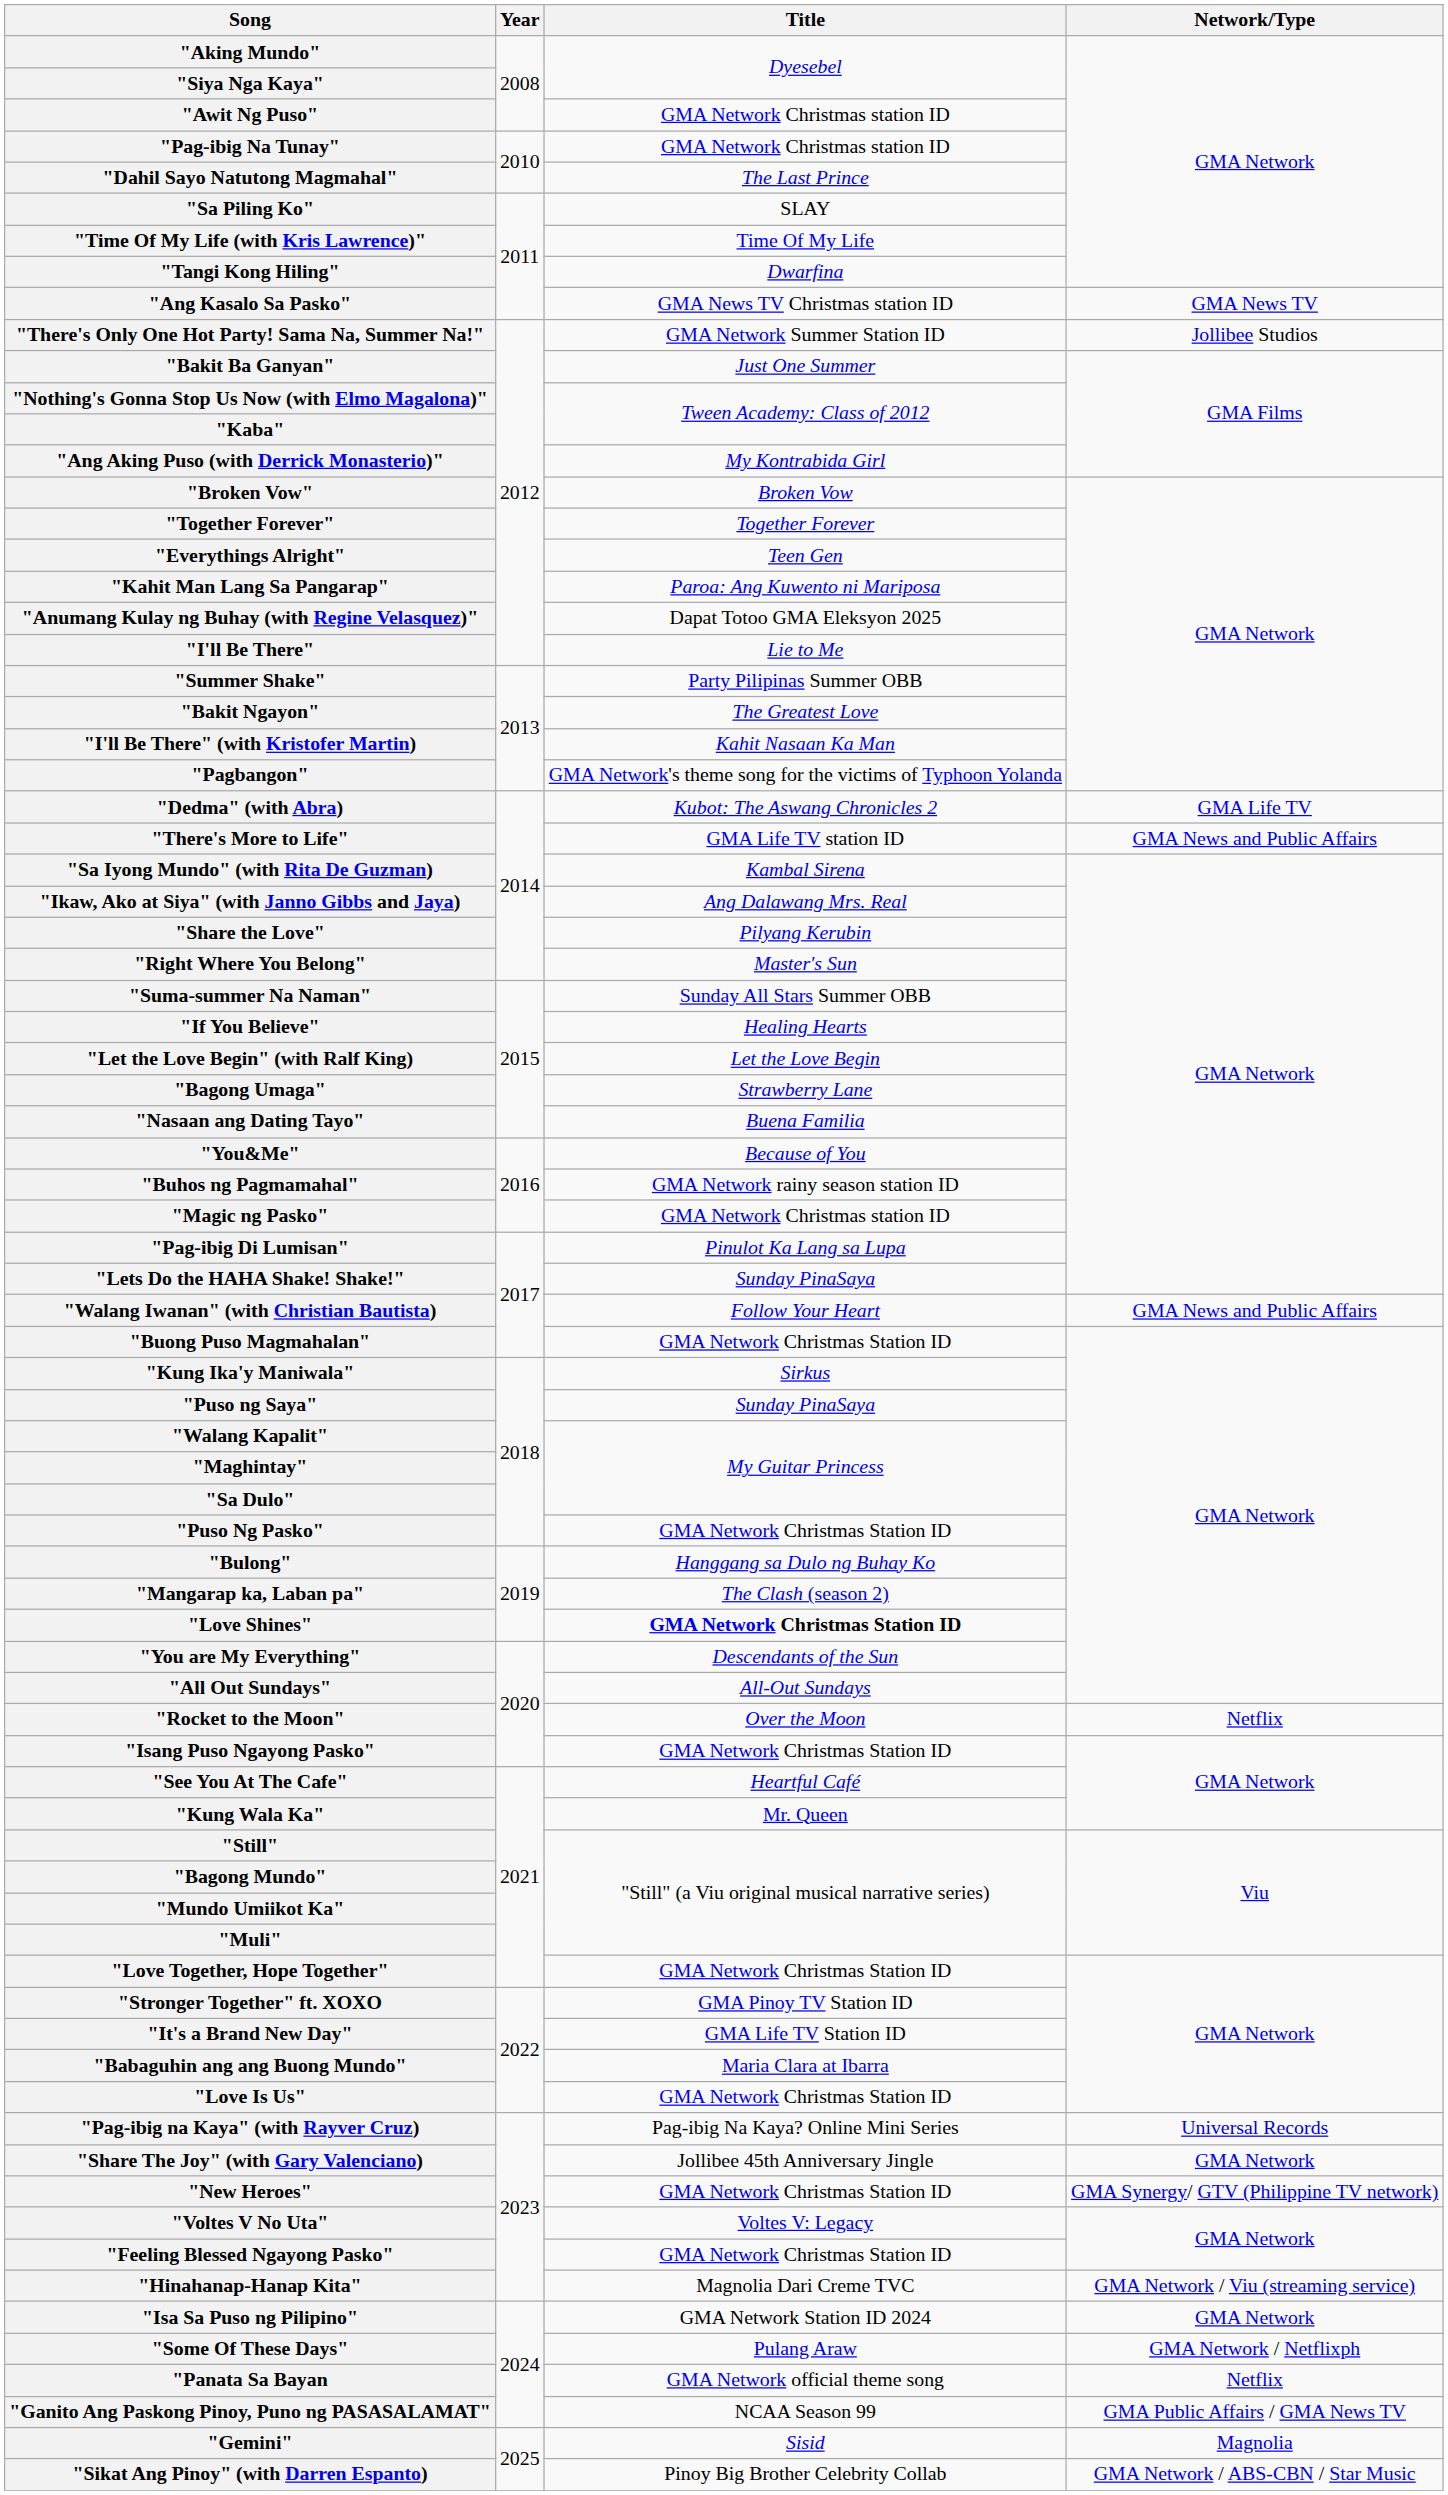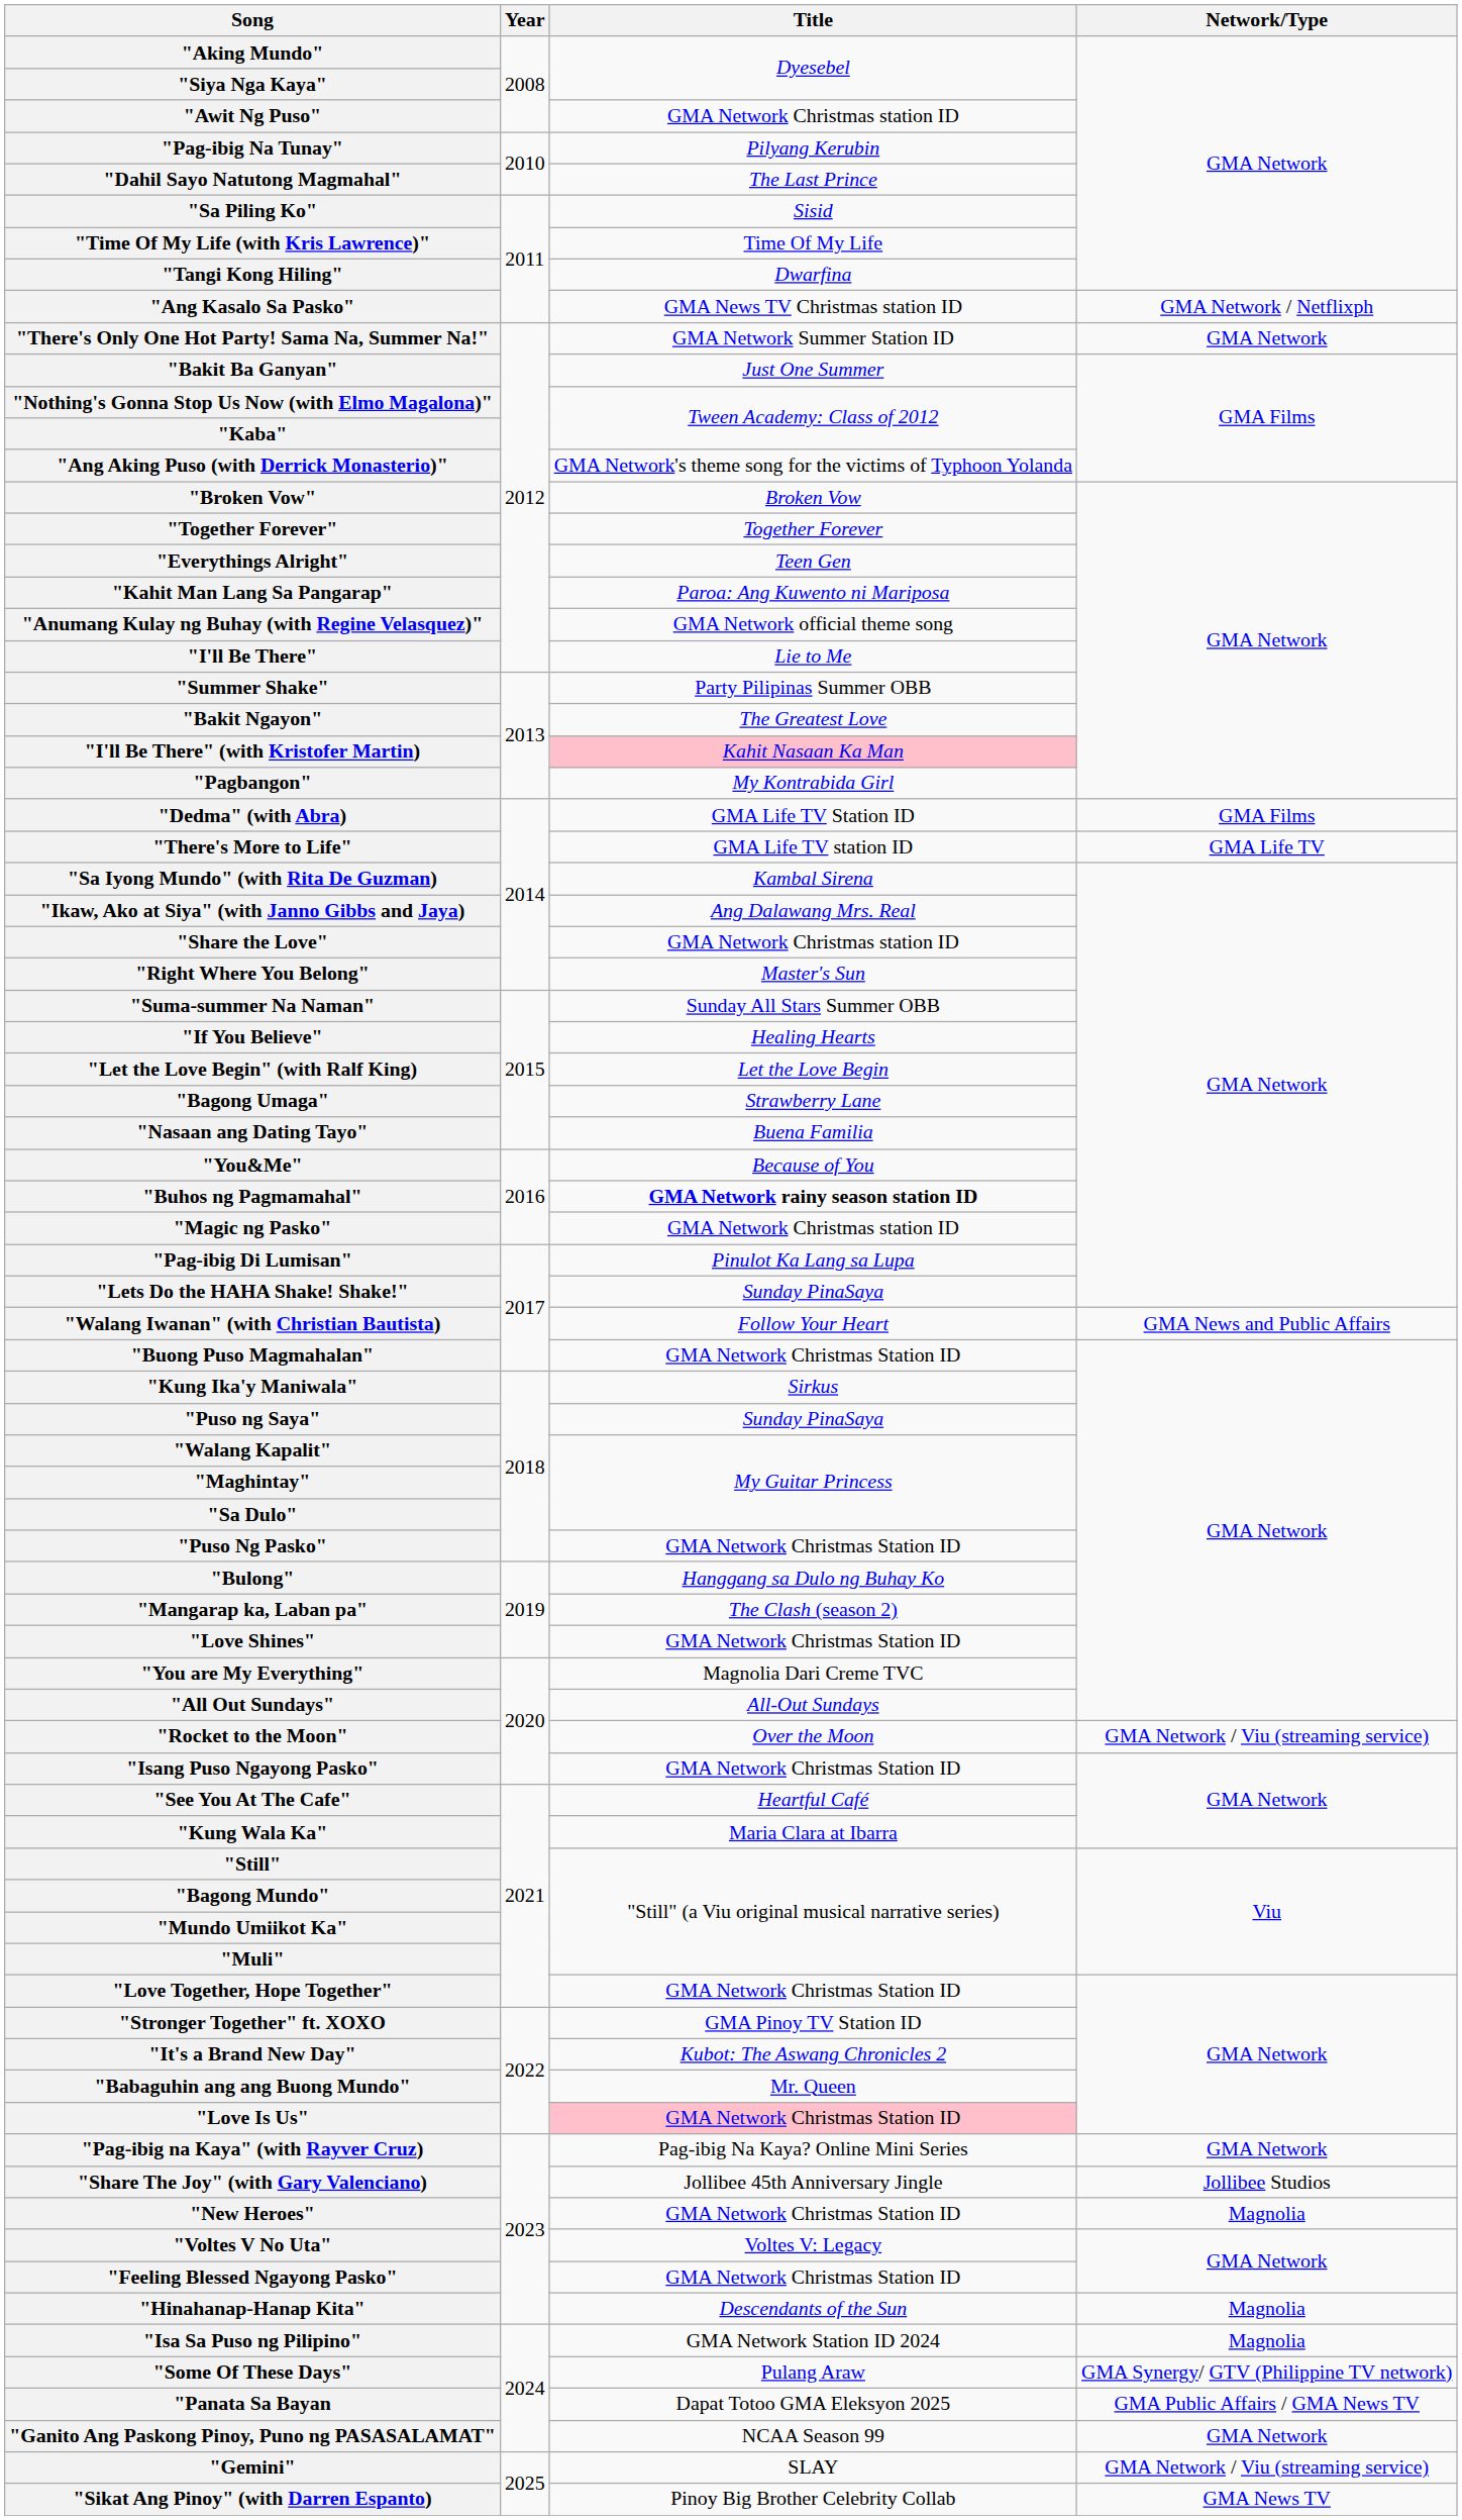"Pag-ibig Na Tunay" | Title: GMA Network Christmas station ID -> Pilyang Kerubin
"Sa Piling Ko" | Title: SLAY -> Sisid
"Ang Kasalo Sa Pasko" | Network/Type: GMA News TV -> GMA Network / Netflixph
"There's Only One Hot Party! Sama Na, Summer Na!" | Network/Type: Jollibee Studios -> GMA Network
"Ang Aking Puso (with Derrick Monasterio)" | Title: My Kontrabida Girl -> GMA Network's theme song for the victims of Typhoon Yolanda
"Anumang Kulay ng Buhay (with Regine Velasquez)" | Title: Dapat Totoo GMA Eleksyon 2025 -> GMA Network official theme song
"I'll Be There" (with Kristofer Martin) | Title: no background -> pink background
"Pagbangon" | Title: GMA Network's theme song for the victims of Typhoon Yolanda -> My Kontrabida Girl
"Dedma" (with Abra) | Title: Kubot: The Aswang Chronicles 2 -> GMA Life TV Station ID
"Dedma" (with Abra) | Network/Type: GMA Life TV -> GMA Films
"There's More to Life" | Network/Type: GMA News and Public Affairs -> GMA Life TV
"Share the Love" | Title: Pilyang Kerubin -> GMA Network Christmas station ID
"Buhos ng Pagmamahal" | Title: normal -> bold
"Love Shines" | Title: bold -> normal
"You are My Everything" | Title: Descendants of the Sun -> Magnolia Dari Creme TVC
"Rocket to the Moon" | Network/Type: Netflix -> GMA Network / Viu (streaming service)
"Kung Wala Ka" | Title: Mr. Queen -> Maria Clara at Ibarra
"It's a Brand New Day" | Title: GMA Life TV Station ID -> Kubot: The Aswang Chronicles 2
"Babaguhin ang ang Buong Mundo" | Title: Maria Clara at Ibarra -> Mr. Queen
"Love Is Us" | Title: no background -> pink background
"Pag-ibig na Kaya" (with Rayver Cruz) | Network/Type: Universal Records -> GMA Network
"Share The Joy" (with Gary Valenciano) | Network/Type: GMA Network -> Jollibee Studios
"New Heroes" | Network/Type: GMA Synergy/ GTV (Philippine TV network) -> Magnolia
"Hinahanap-Hanap Kita" | Title: Magnolia Dari Creme TVC -> Descendants of the Sun
"Hinahanap-Hanap Kita" | Network/Type: GMA Network / Viu (streaming service) -> Magnolia
"Isa Sa Puso ng Pilipino" | Network/Type: GMA Network -> Magnolia
"Some Of These Days" | Network/Type: GMA Network / Netflixph -> GMA Synergy/ GTV (Philippine TV network)
"Panata Sa Bayan | Title: GMA Network official theme song -> Dapat Totoo GMA Eleksyon 2025
"Panata Sa Bayan | Network/Type: Netflix -> GMA Public Affairs / GMA News TV
"Ganito Ang Paskong Pinoy, Puno ng PASASALAMAT" | Network/Type: GMA Public Affairs / GMA News TV -> GMA Network
"Gemini" | Title: Sisid -> SLAY
"Gemini" | Network/Type: Magnolia -> GMA Network / Viu (streaming service)
"Sikat Ang Pinoy" (with Darren Espanto) | Network/Type: GMA Network / ABS-CBN / Star Music -> GMA News TV
